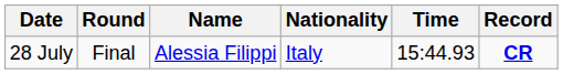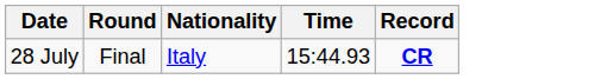- column: Name | Alessia Filippi
